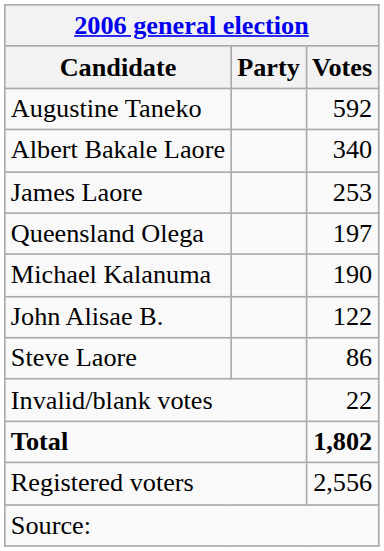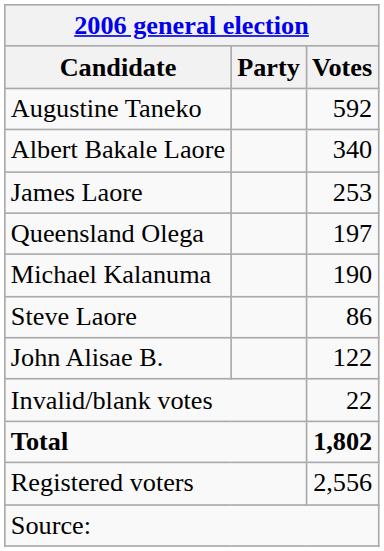rows swapped: John Alisae B. <-> Steve Laore
